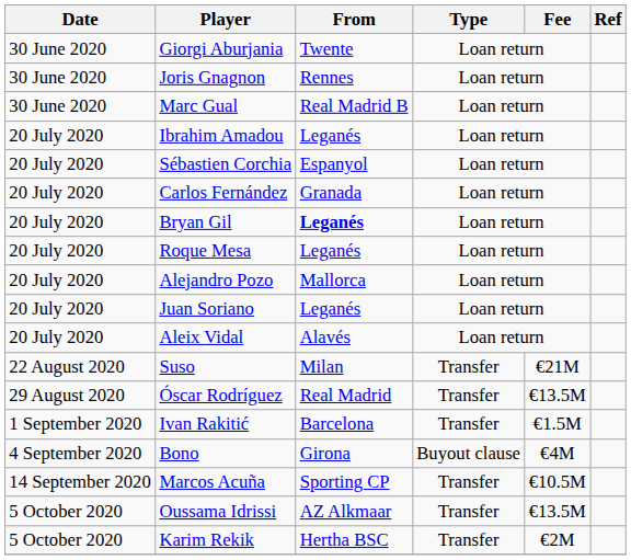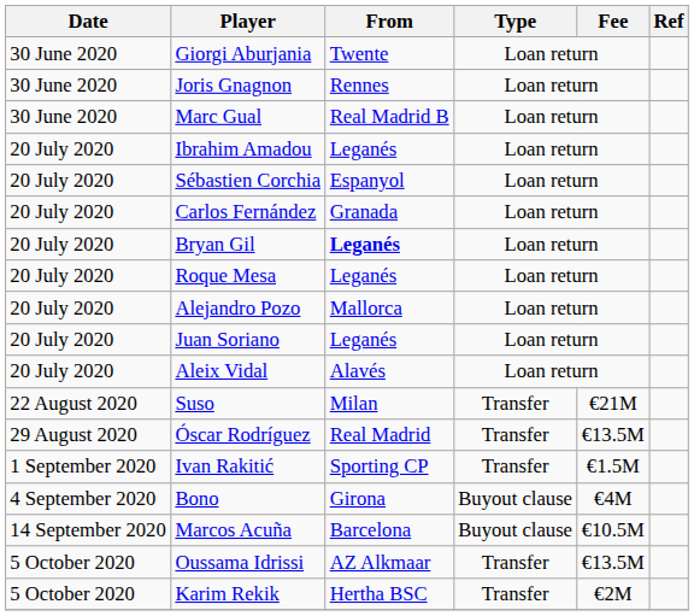Ivan Rakitić | From: Barcelona -> Sporting CP
Marcos Acuña | From: Sporting CP -> Barcelona
Marcos Acuña | Type: Transfer -> Buyout clause
